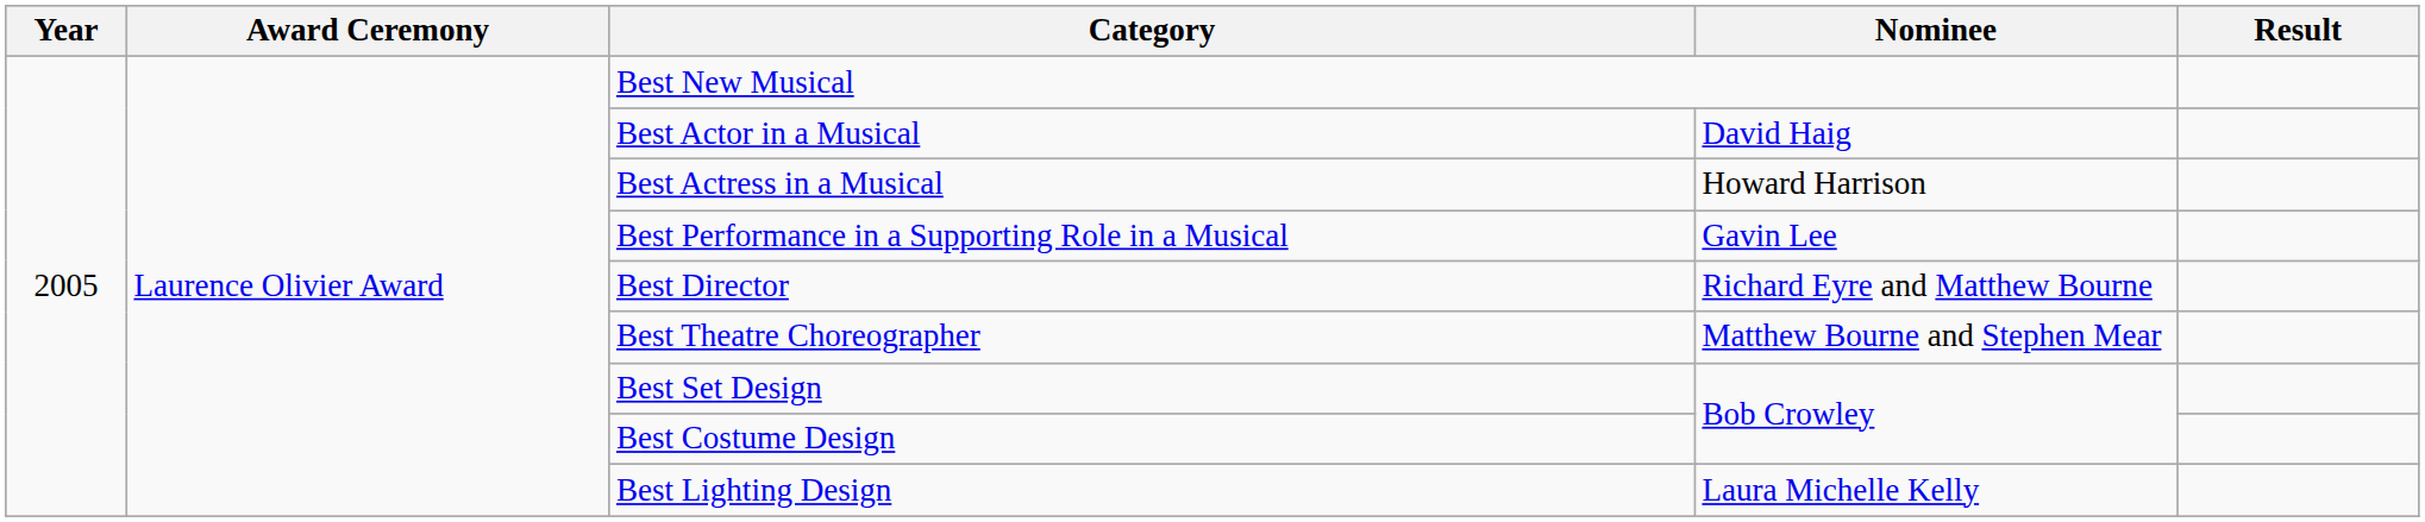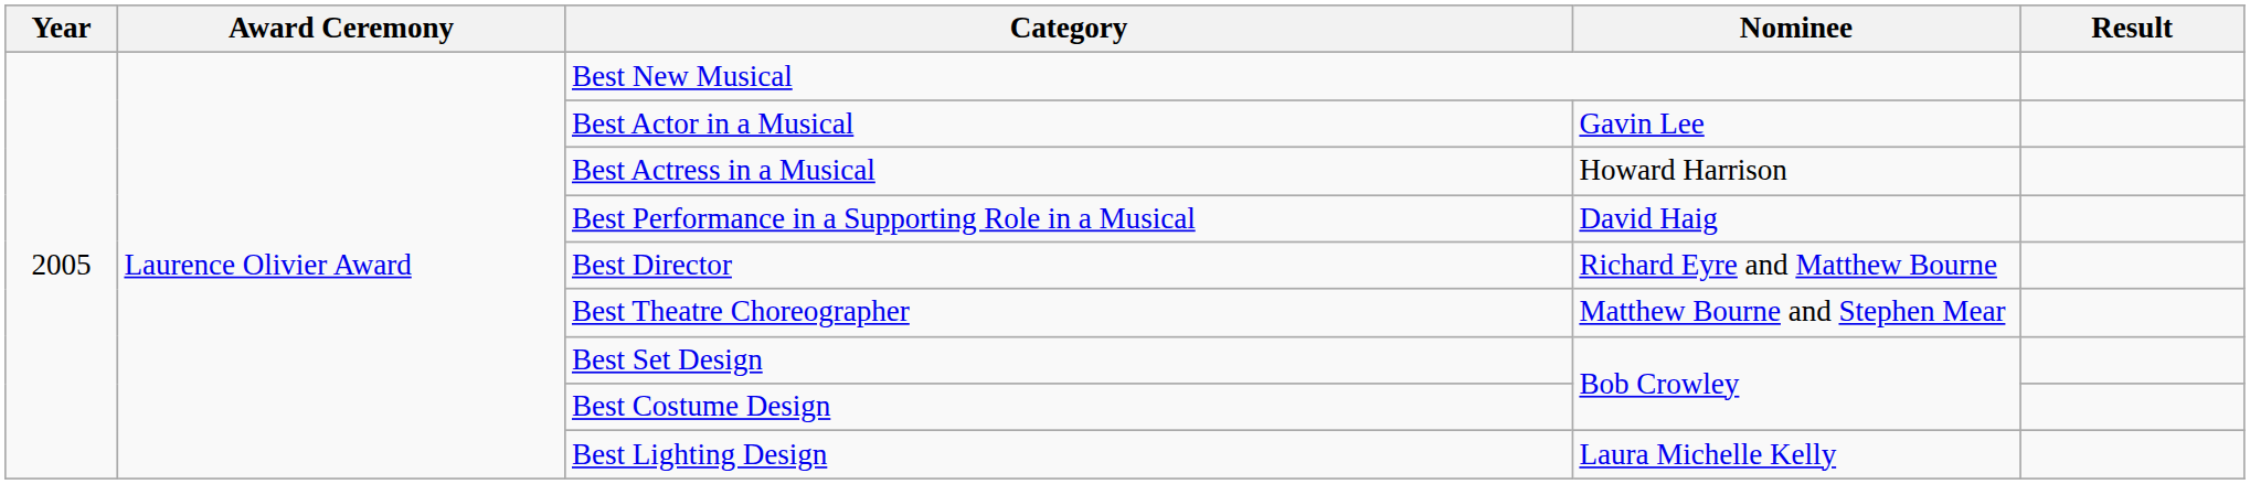Best Actor in a Musical | Nominee: David Haig -> Gavin Lee
Best Performance in a Supporting Role in a Musical | Nominee: Gavin Lee -> David Haig
